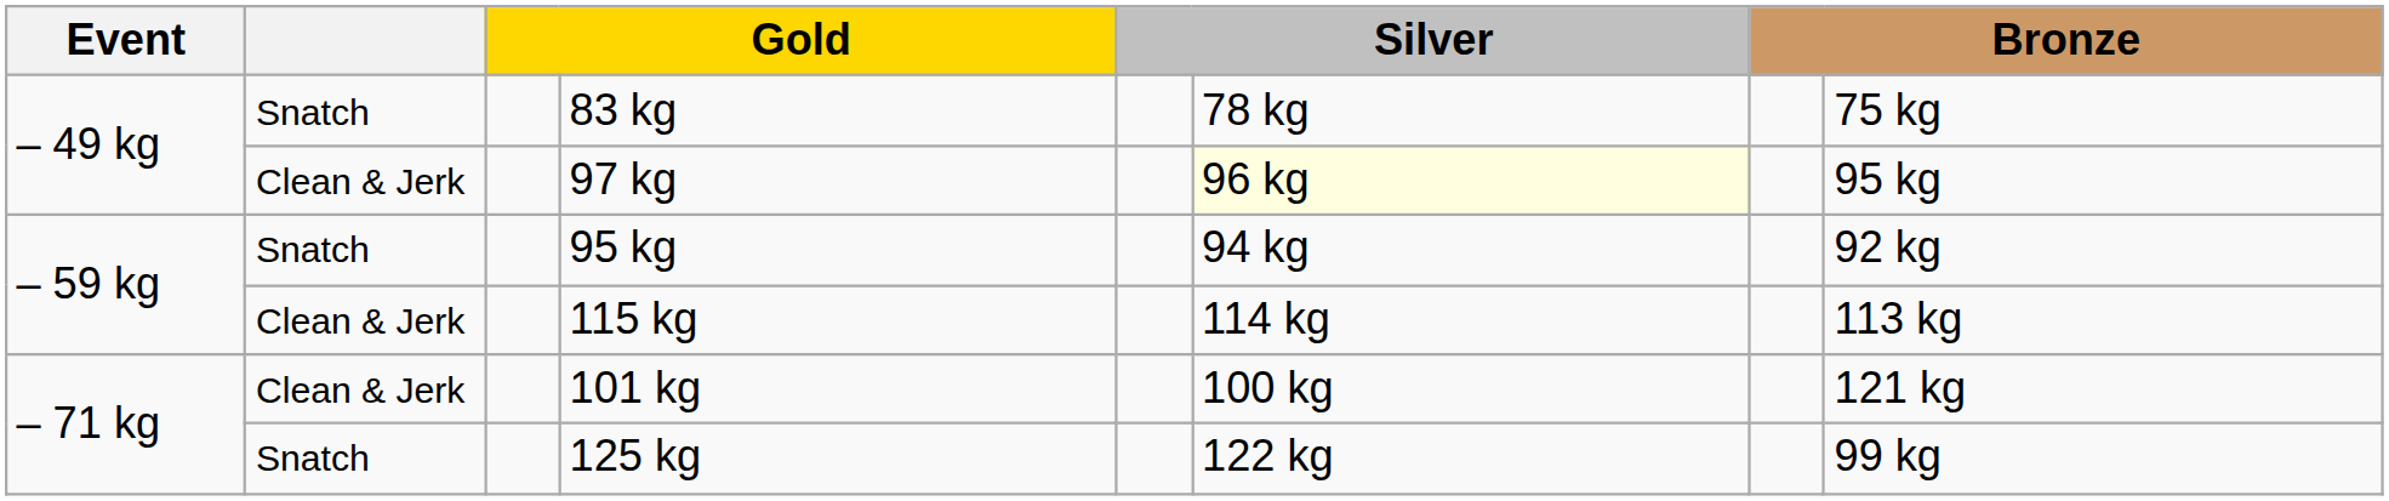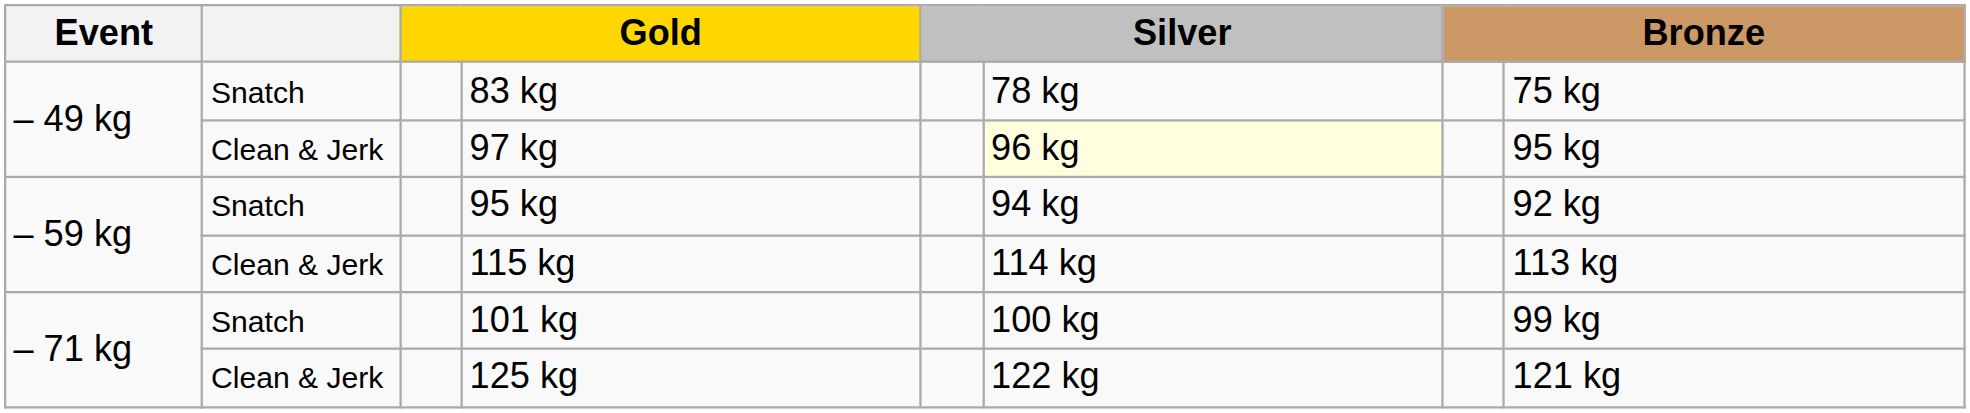101 kg | column 2: Clean & Jerk -> Snatch
101 kg | column 8: 121 kg -> 99 kg
125 kg | column 2: Snatch -> Clean & Jerk
125 kg | column 8: 99 kg -> 121 kg
